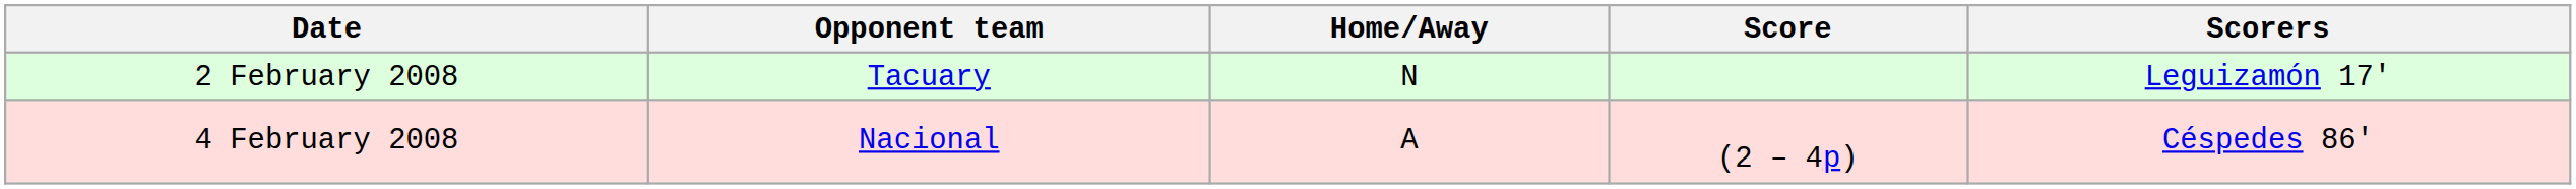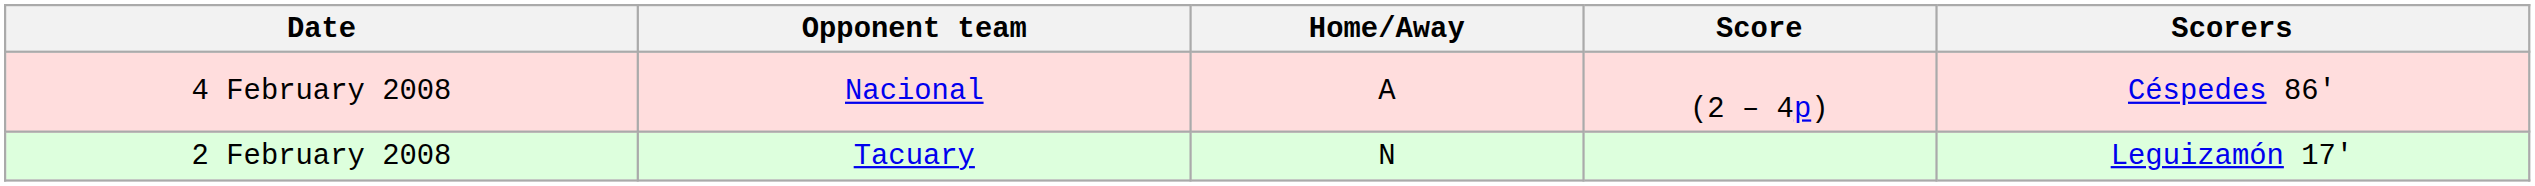rows swapped: 2 February 2008 <-> 4 February 2008
